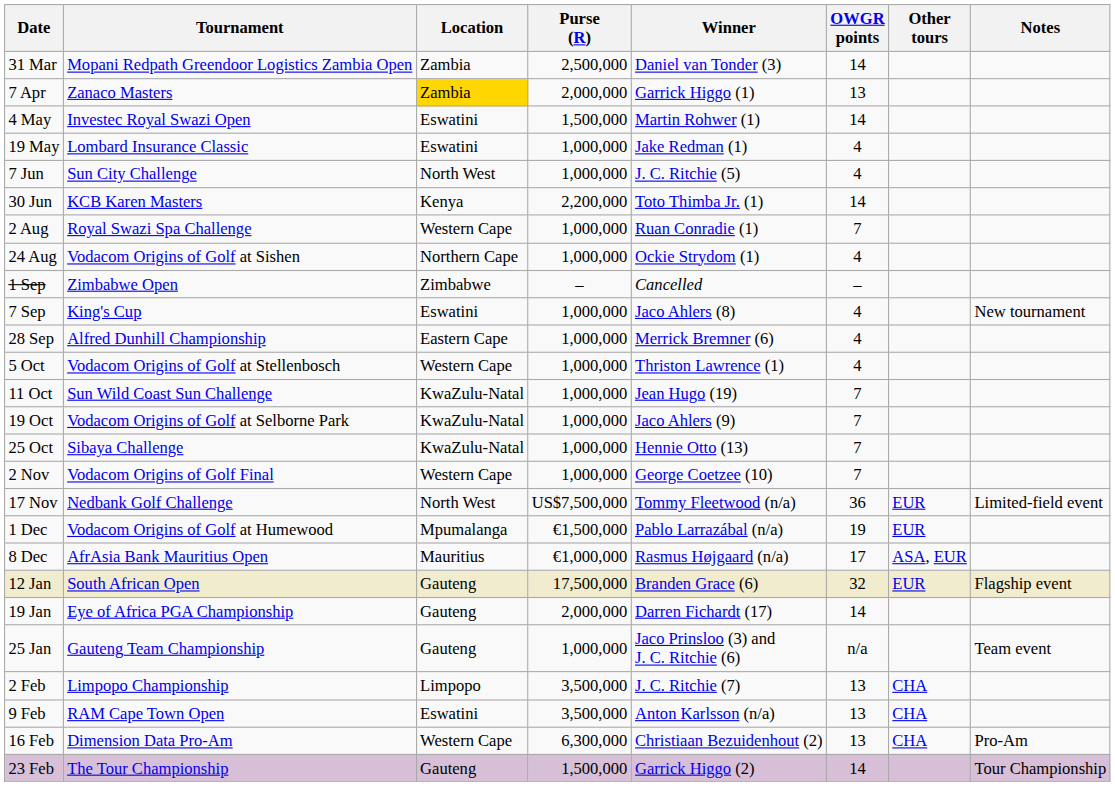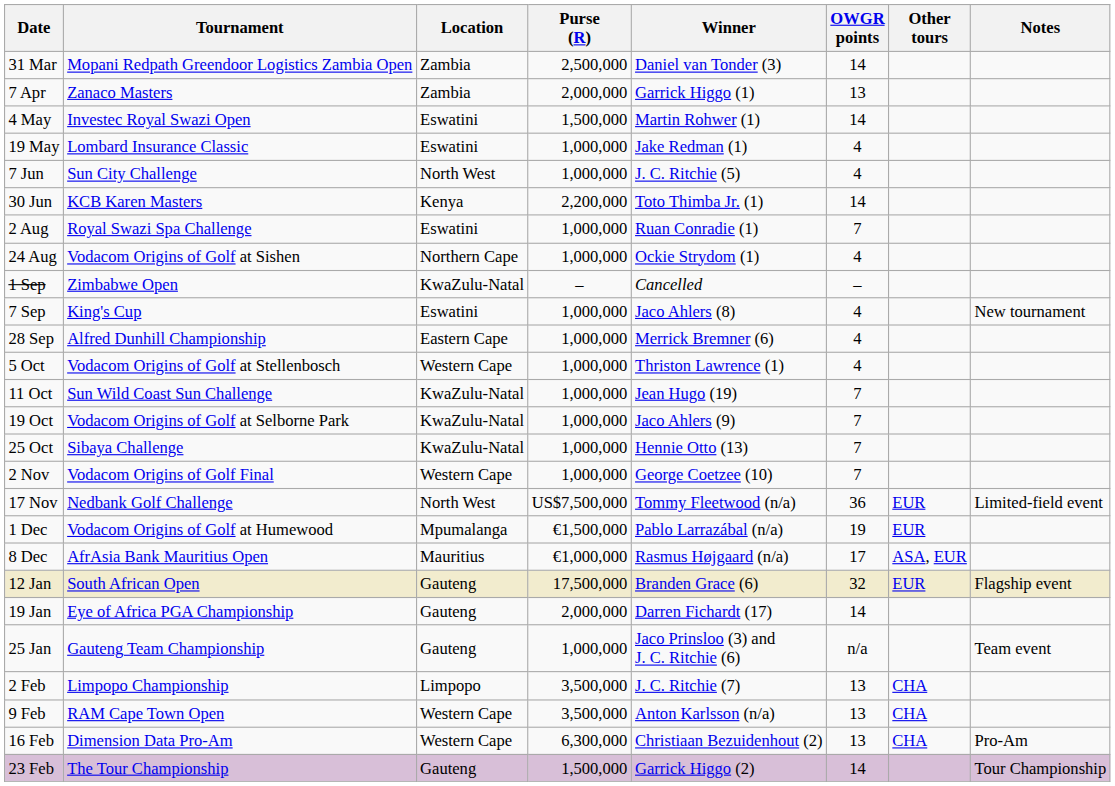7 Apr | Location: gold background -> no background
2 Aug | Location: Western Cape -> Eswatini
1 Sep | Location: Zimbabwe -> KwaZulu-Natal
9 Feb | Location: Eswatini -> Western Cape
